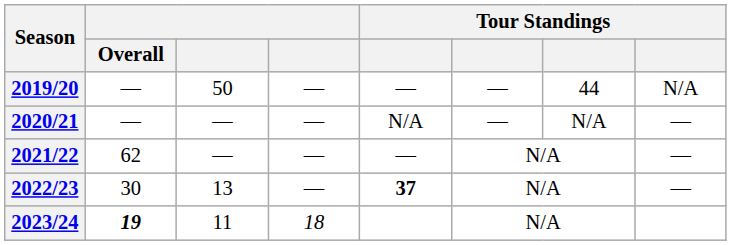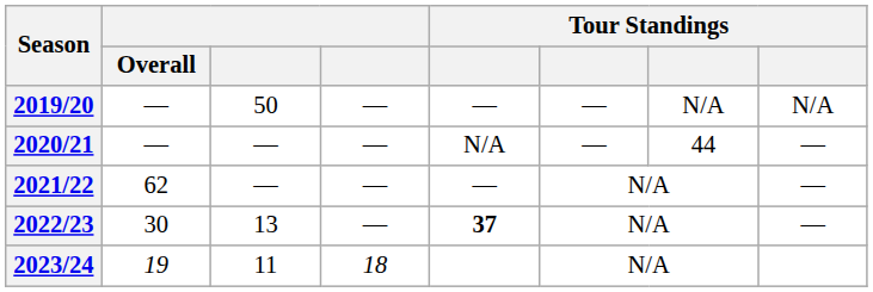2019/20 | column 7: 44 -> N/A
2020/21 | column 7: N/A -> 44
2023/24 | Overall: bold -> normal
